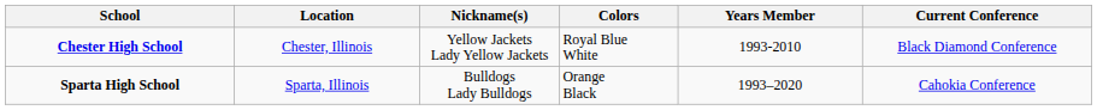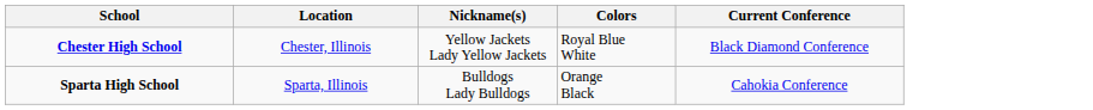- column: Years Member | 1993-2010 | 1993–2020
